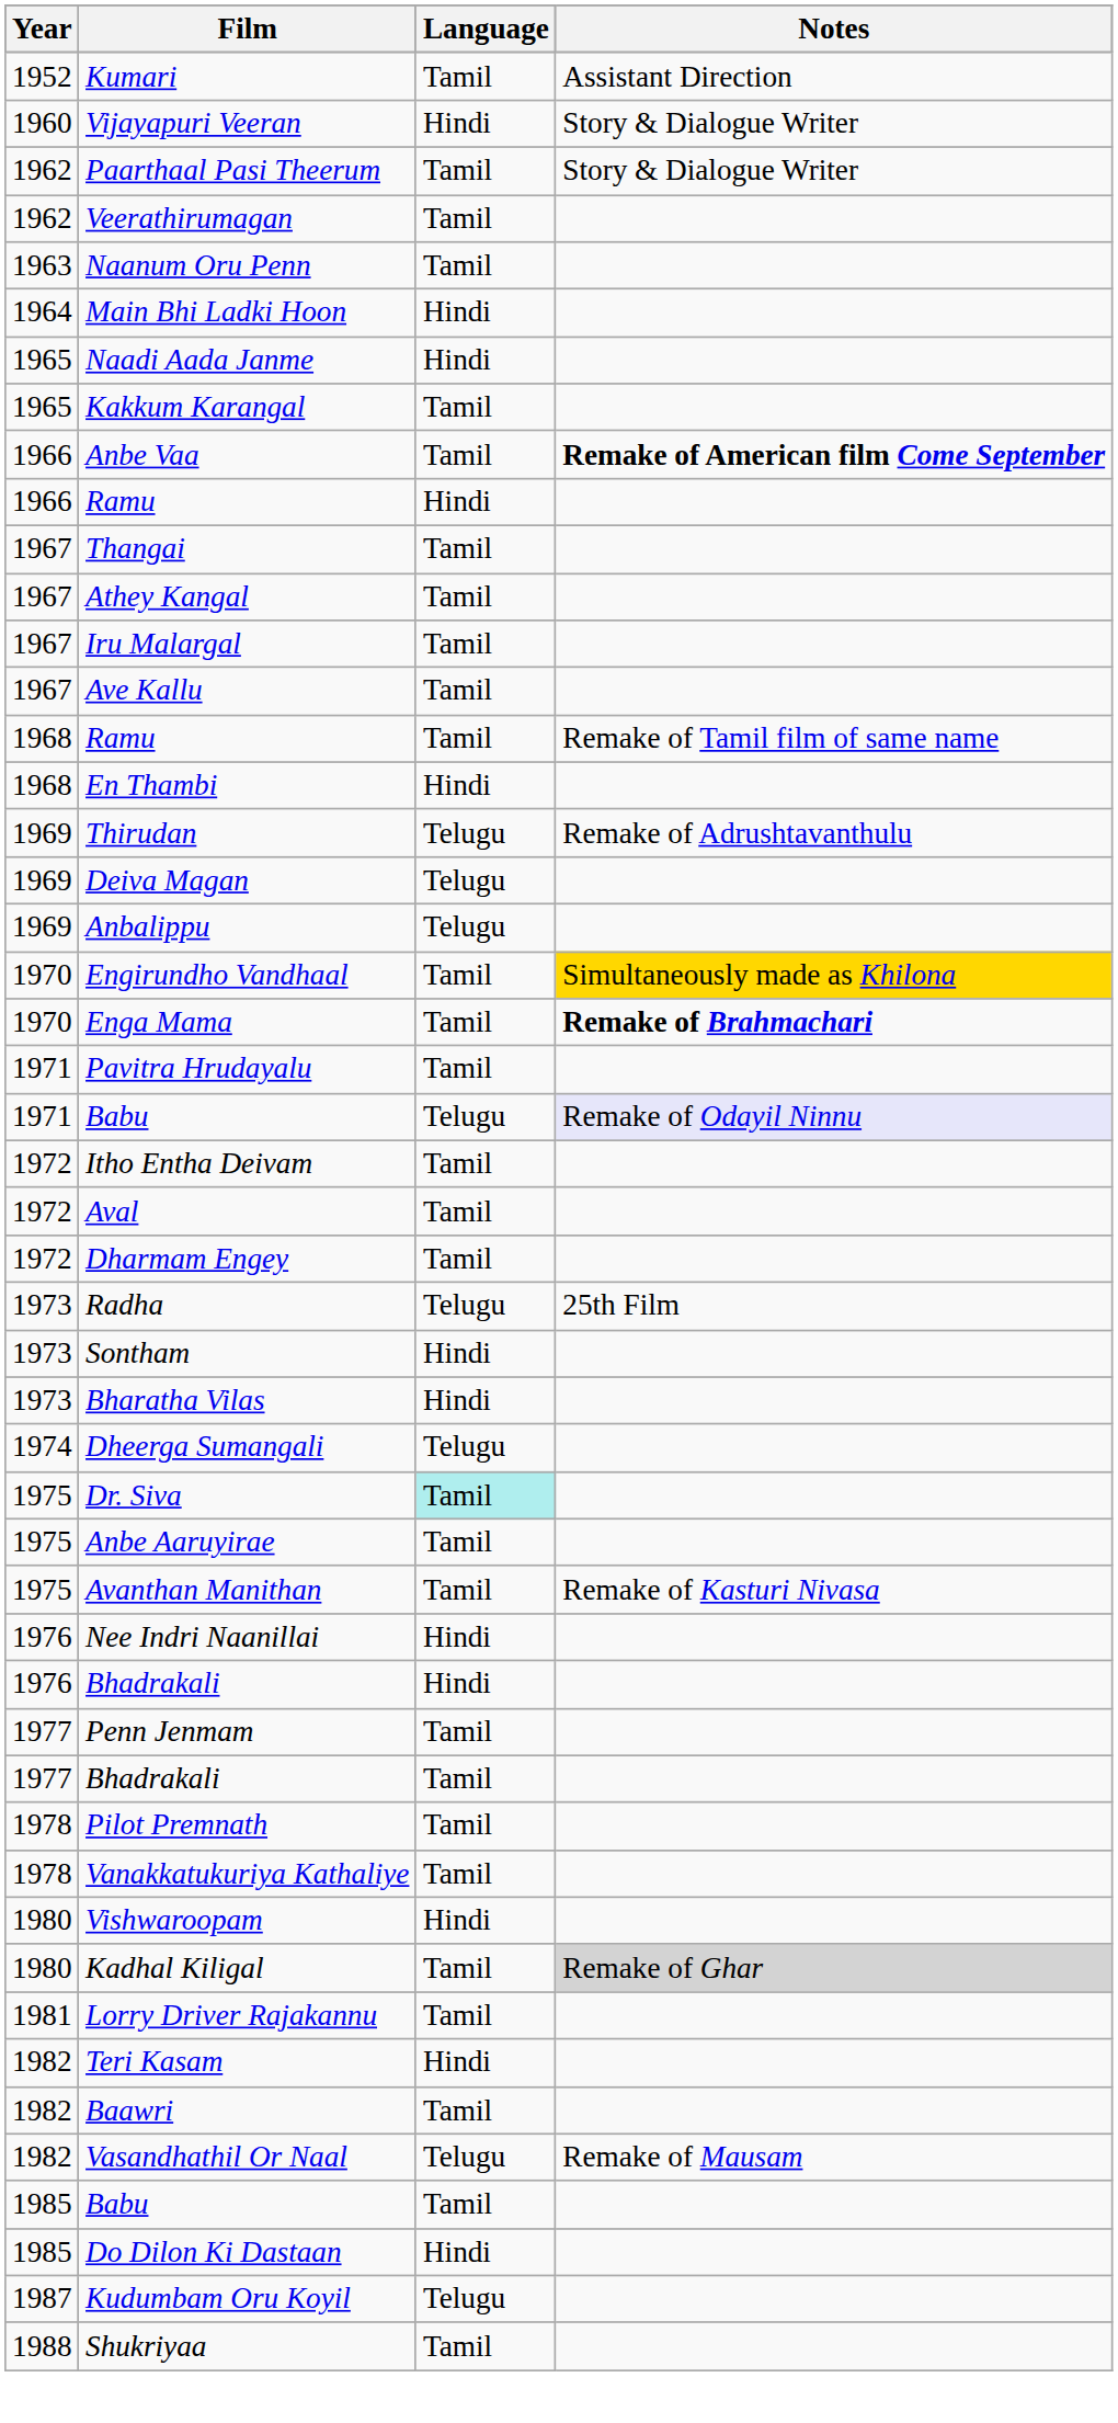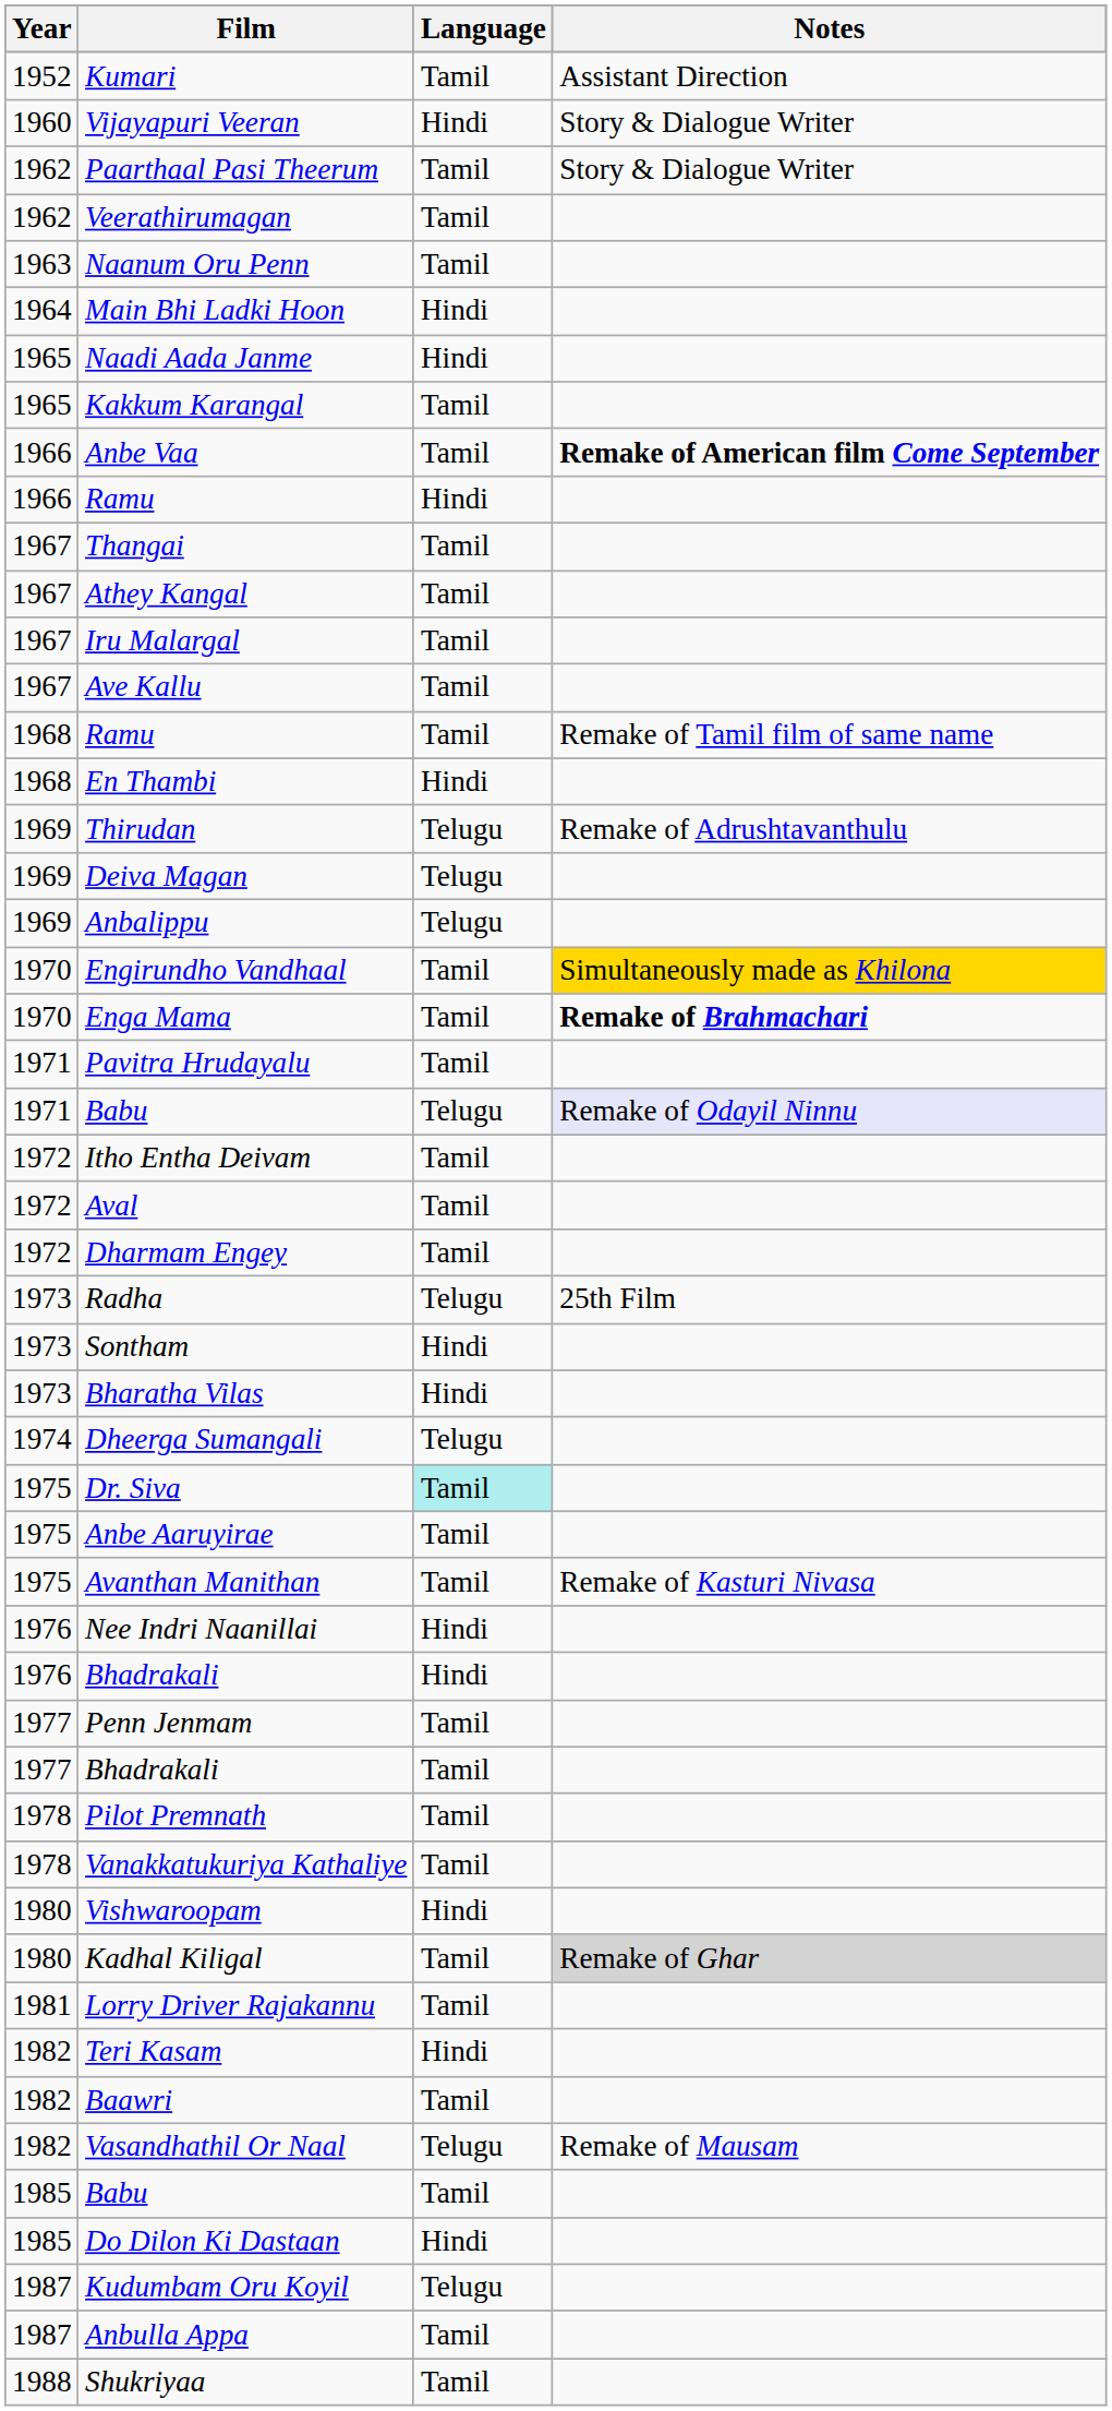+ row: 1987 | Anbulla Appa | Tamil
